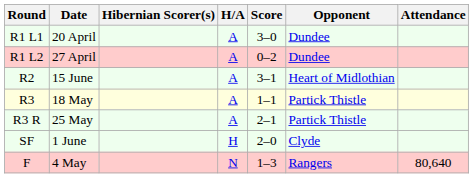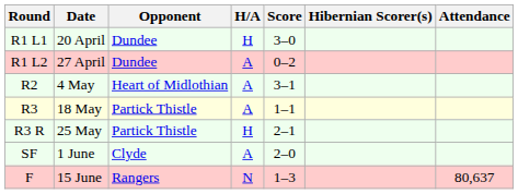columns swapped: Opponent <-> Hibernian Scorer(s)
R1 L1 | H/A: A -> H
R2 | Date: 15 June -> 4 May
R3 R | H/A: A -> H
SF | H/A: H -> A
F | Date: 4 May -> 15 June
F | Attendance: 80,640 -> 80,637
